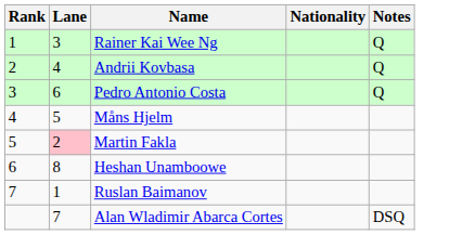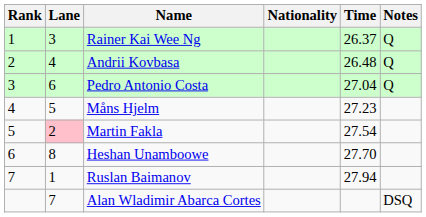+ column: Time | 26.37 | 26.48 | 27.04 | 27.23 | 27.54 | 27.70 | 27.94
